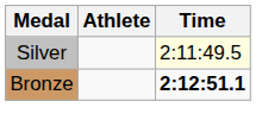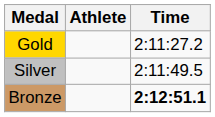+ row: Gold | 2:11:27.2
Silver | Time: lightyellow background -> no background
